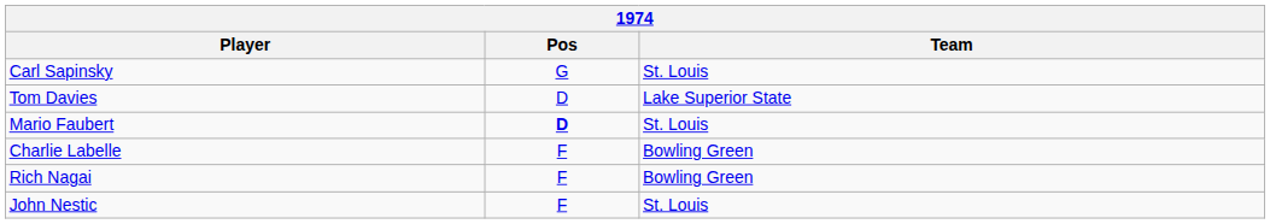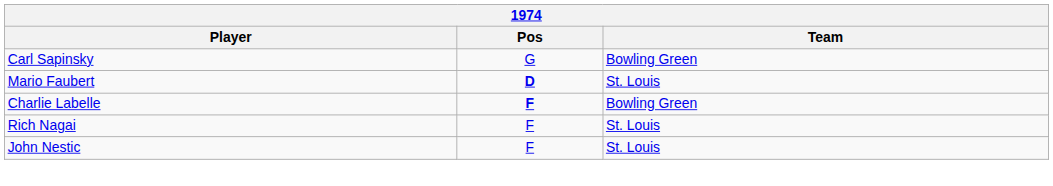Carl Sapinsky | Team: St. Louis -> Bowling Green
- row: Tom Davies | D | Lake Superior State
Charlie Labelle | Pos: normal -> bold
Rich Nagai | Team: Bowling Green -> St. Louis
